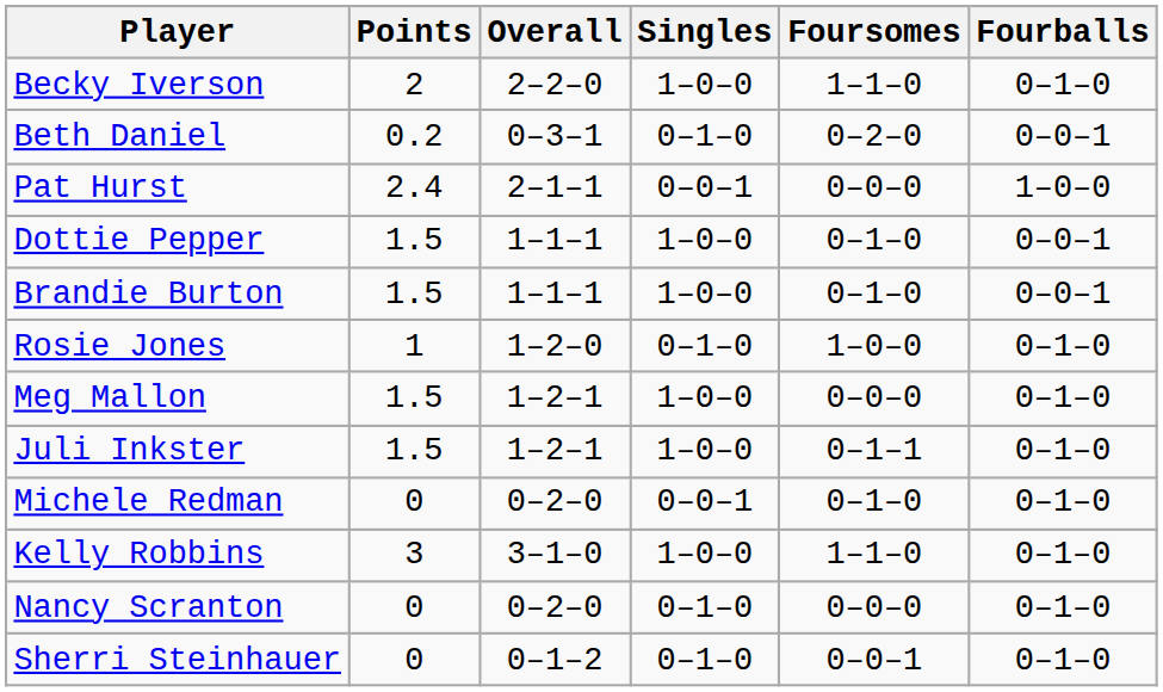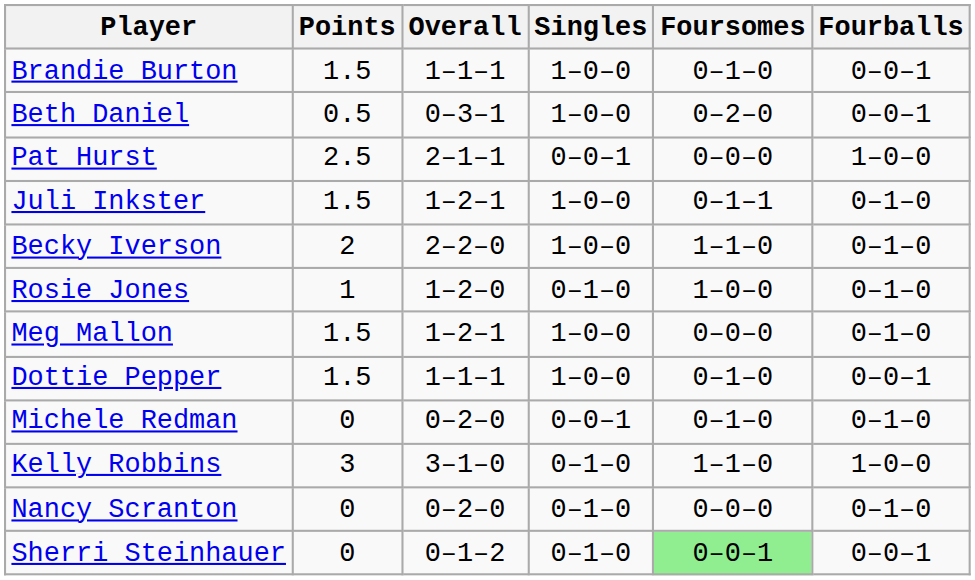rows swapped: Brandie Burton <-> Becky Iverson
Beth Daniel | Points: 0.2 -> 0.5
Beth Daniel | Singles: 0–1–0 -> 1–0–0
Pat Hurst | Points: 2.4 -> 2.5
rows swapped: Juli Inkster <-> Dottie Pepper
Kelly Robbins | Singles: 1–0–0 -> 0–1–0
Kelly Robbins | Fourballs: 0–1–0 -> 1–0–0
Sherri Steinhauer | Foursomes: no background -> lightgreen background
Sherri Steinhauer | Fourballs: 0–1–0 -> 0–0–1
